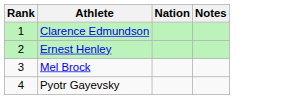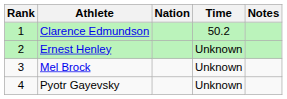+ column: Time | 50.2 | Unknown | Unknown | Unknown
